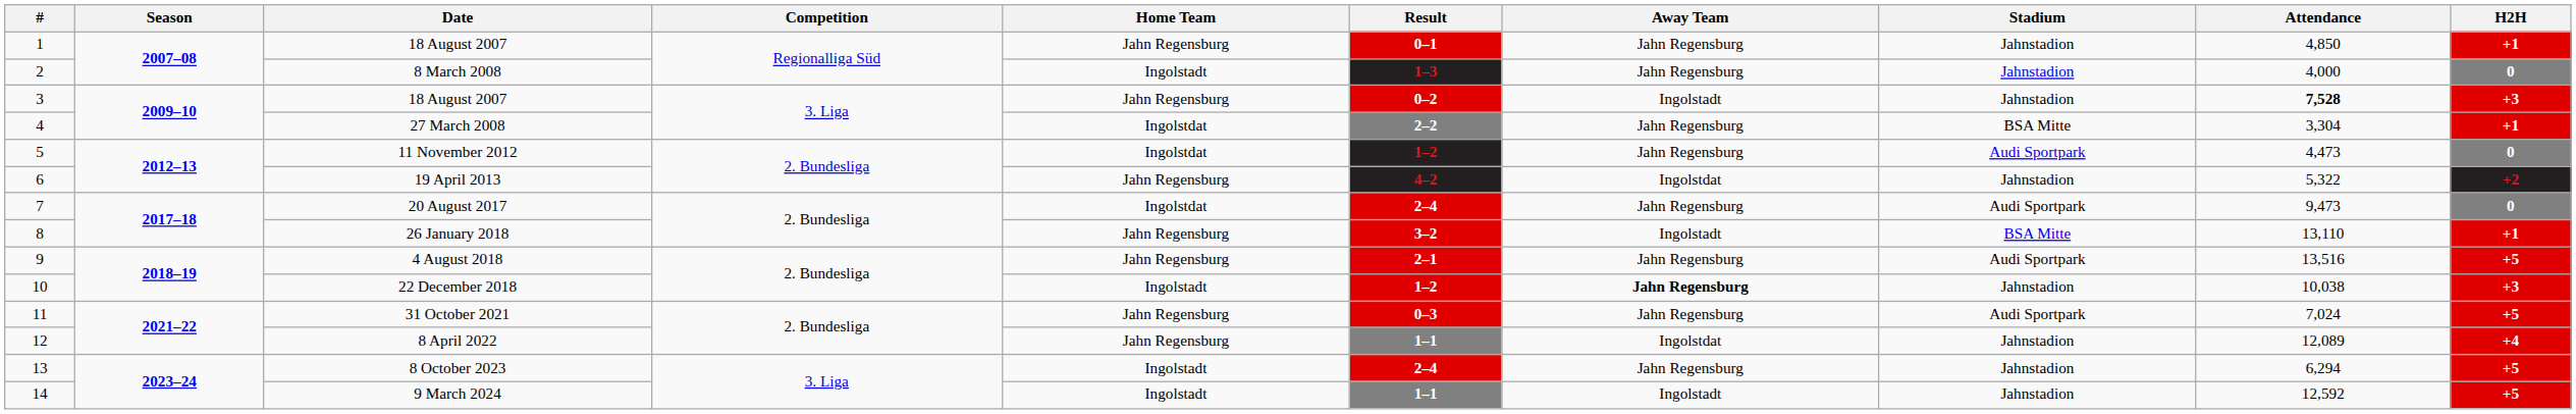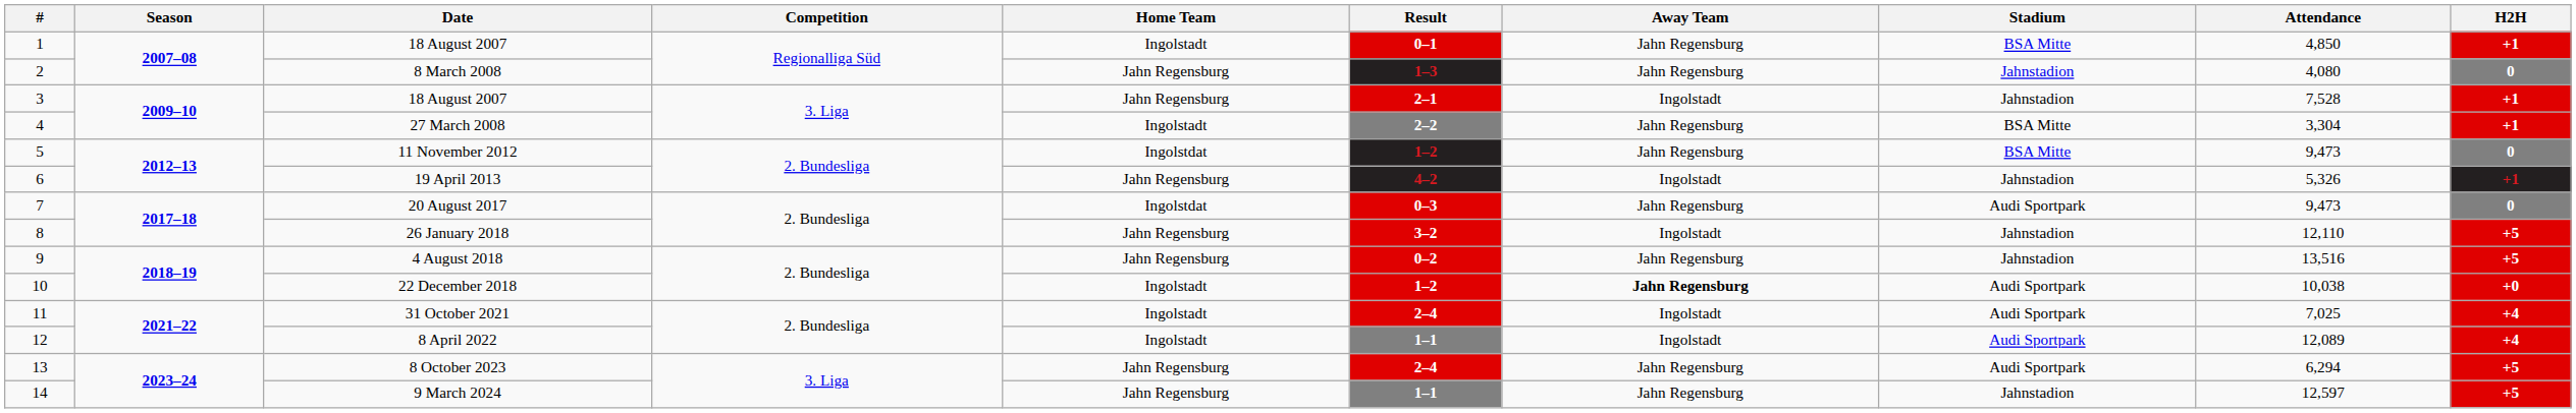1 / 18 August 2007 | Home Team: Jahn Regensburg -> Ingolstadt
1 / 18 August 2007 | Stadium: Jahnstadion -> BSA Mitte
8 March 2008 | Home Team: Ingolstadt -> Jahn Regensburg
8 March 2008 | Attendance: 4,000 -> 4,080
3 / 18 August 2007 | Result: 0–2 -> 2–1
3 / 18 August 2007 | Attendance: bold -> normal
3 / 18 August 2007 | H2H: +3 -> +1
27 March 2008 | Home Team: Ingolstdat -> Ingolstadt
11 November 2012 | Stadium: Audi Sportpark -> BSA Mitte
11 November 2012 | Attendance: 4,473 -> 9,473
19 April 2013 | Away Team: Ingolstdat -> Ingolstadt
19 April 2013 | Attendance: 5,322 -> 5,326
19 April 2013 | H2H: +2 -> +1
20 August 2017 | Result: 2–4 -> 0–3
26 January 2018 | Stadium: BSA Mitte -> Jahnstadion
26 January 2018 | Attendance: 13,110 -> 12,110
26 January 2018 | H2H: +1 -> +5
4 August 2018 | Result: 2–1 -> 0–2
4 August 2018 | Stadium: Audi Sportpark -> Jahnstadion
22 December 2018 | Stadium: Jahnstadion -> Audi Sportpark
22 December 2018 | H2H: +3 -> +0
31 October 2021 | Home Team: Jahn Regensburg -> Ingolstadt
31 October 2021 | Result: 0–3 -> 2–4
31 October 2021 | Away Team: Jahn Regensburg -> Ingolstadt
31 October 2021 | Attendance: 7,024 -> 7,025
31 October 2021 | H2H: +5 -> +4
8 April 2022 | Home Team: Jahn Regensburg -> Ingolstadt
8 April 2022 | Away Team: Ingolstdat -> Ingolstadt
8 April 2022 | Stadium: Jahnstadion -> Audi Sportpark
8 October 2023 | Home Team: Ingolstadt -> Jahn Regensburg
8 October 2023 | Stadium: Jahnstadion -> Audi Sportpark
9 March 2024 | Home Team: Ingolstadt -> Jahn Regensburg
9 March 2024 | Away Team: Ingolstadt -> Jahn Regensburg
9 March 2024 | Attendance: 12,592 -> 12,597
